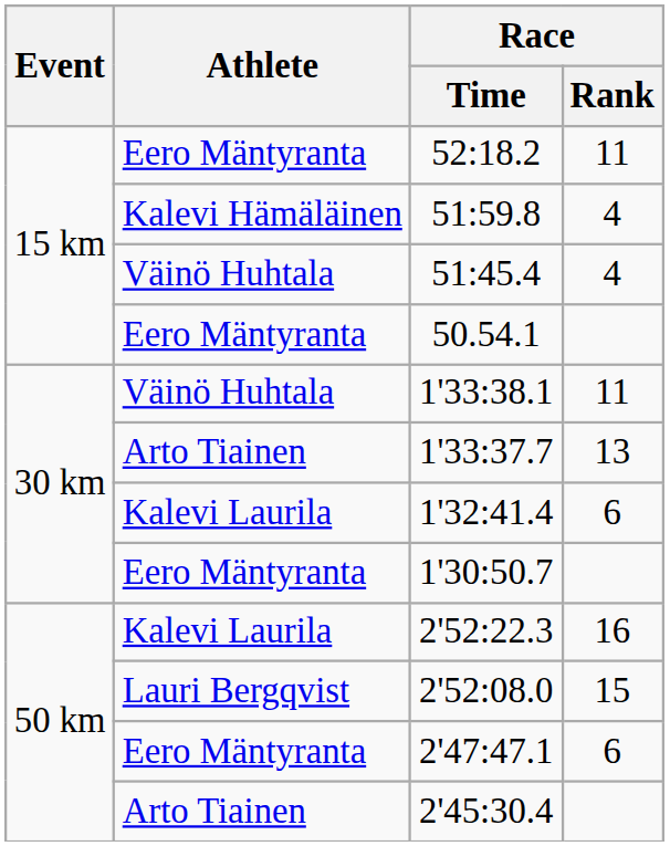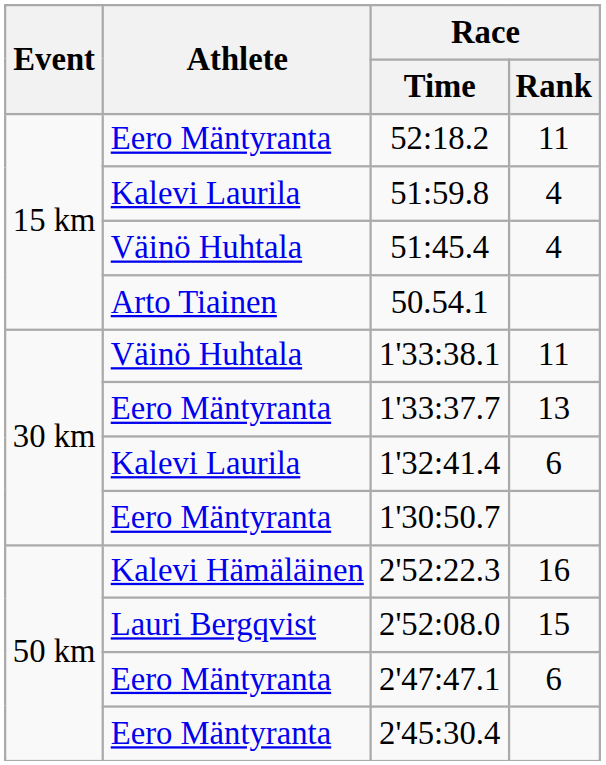51:59.8 | Athlete: Kalevi Hämäläinen -> Kalevi Laurila
50.54.1 | Athlete: Eero Mäntyranta -> Arto Tiainen
1'33:37.7 | Athlete: Arto Tiainen -> Eero Mäntyranta
2'52:22.3 | Athlete: Kalevi Laurila -> Kalevi Hämäläinen
2'45:30.4 | Athlete: Arto Tiainen -> Eero Mäntyranta
